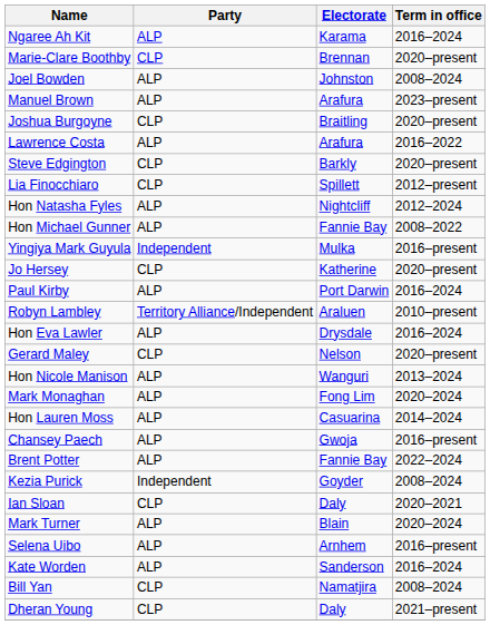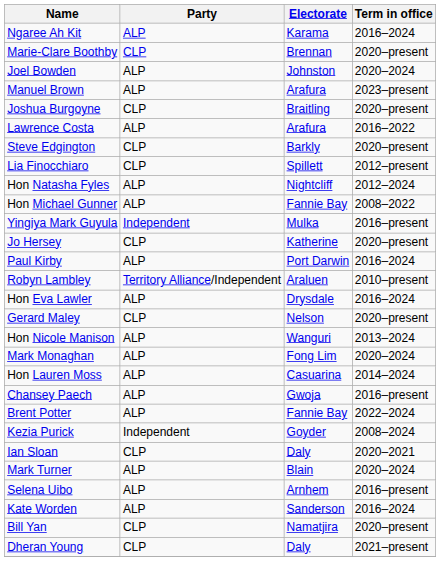Joel Bowden | Term in office: 2008–2024 -> 2020–2024
Bill Yan | Term in office: 2008–2024 -> 2020–present
